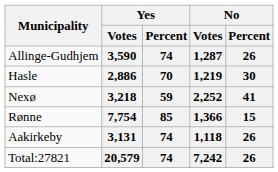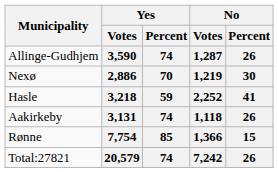2,886 | Municipality: Hasle -> Nexø
3,218 | Municipality: Nexø -> Hasle
rows swapped: 7,754 <-> 3,131
